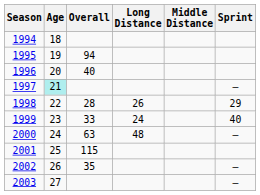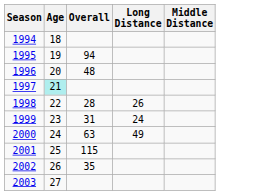- column: Sprint | — | 29 | 40 | — | — | —
1996 | Overall: 40 -> 48
1999 | Overall: 33 -> 31
2000 | Long Distance: 48 -> 49
